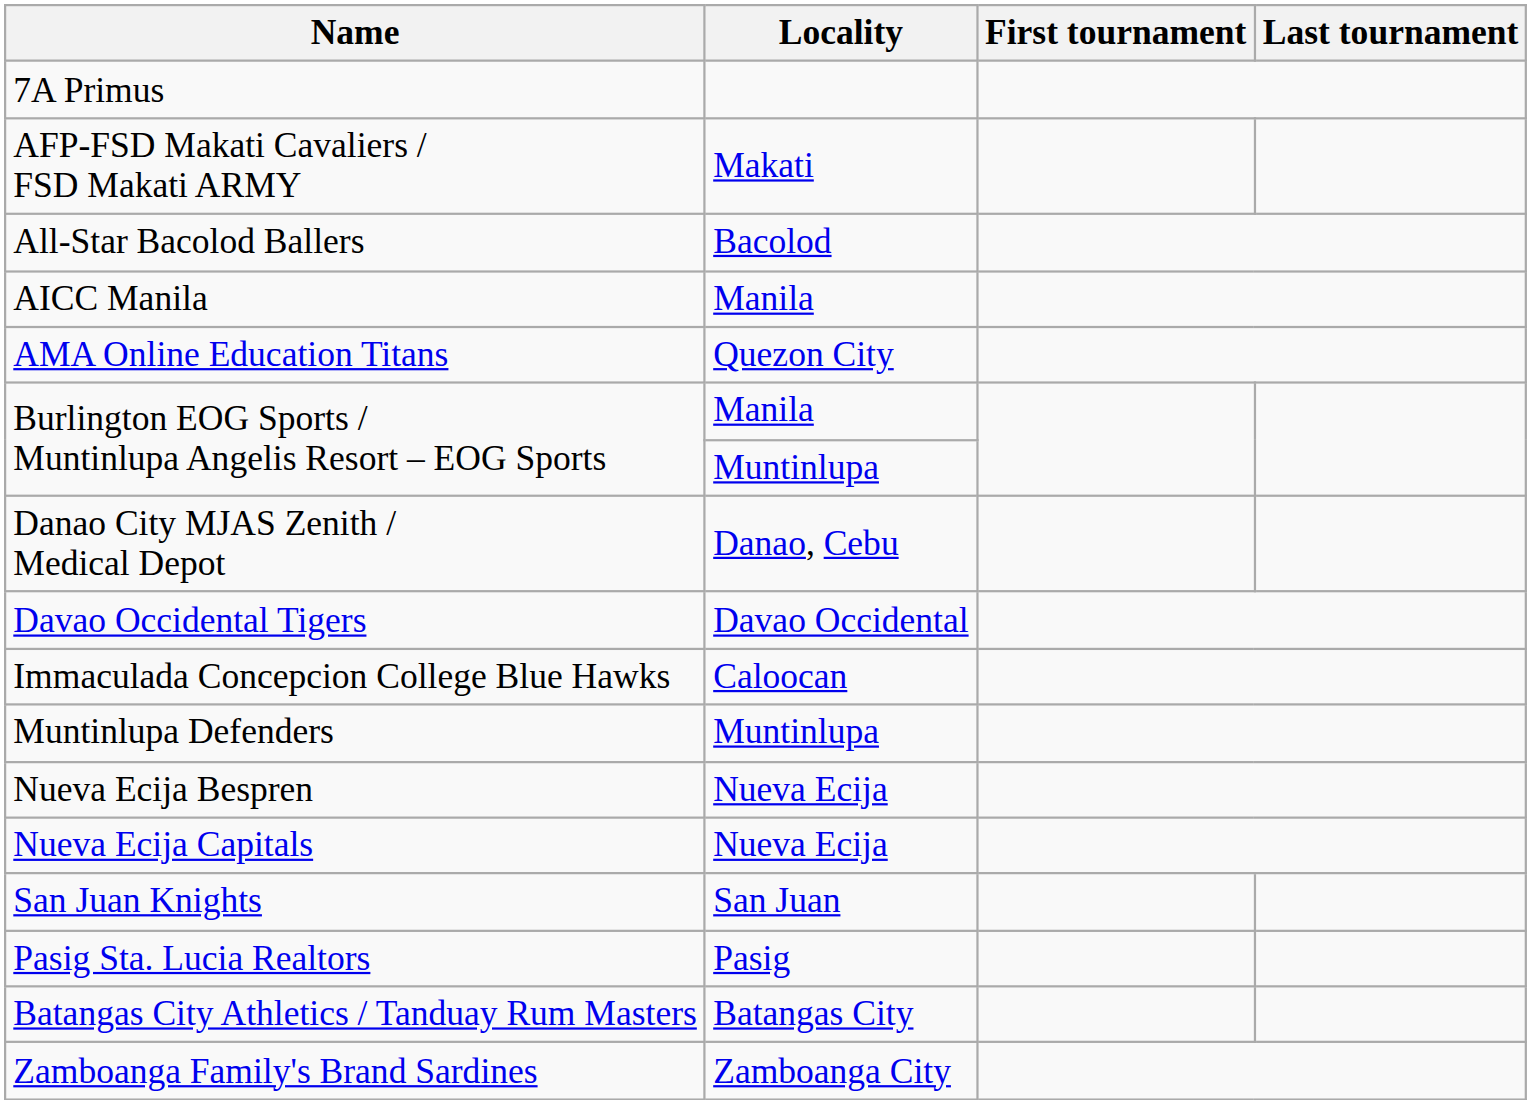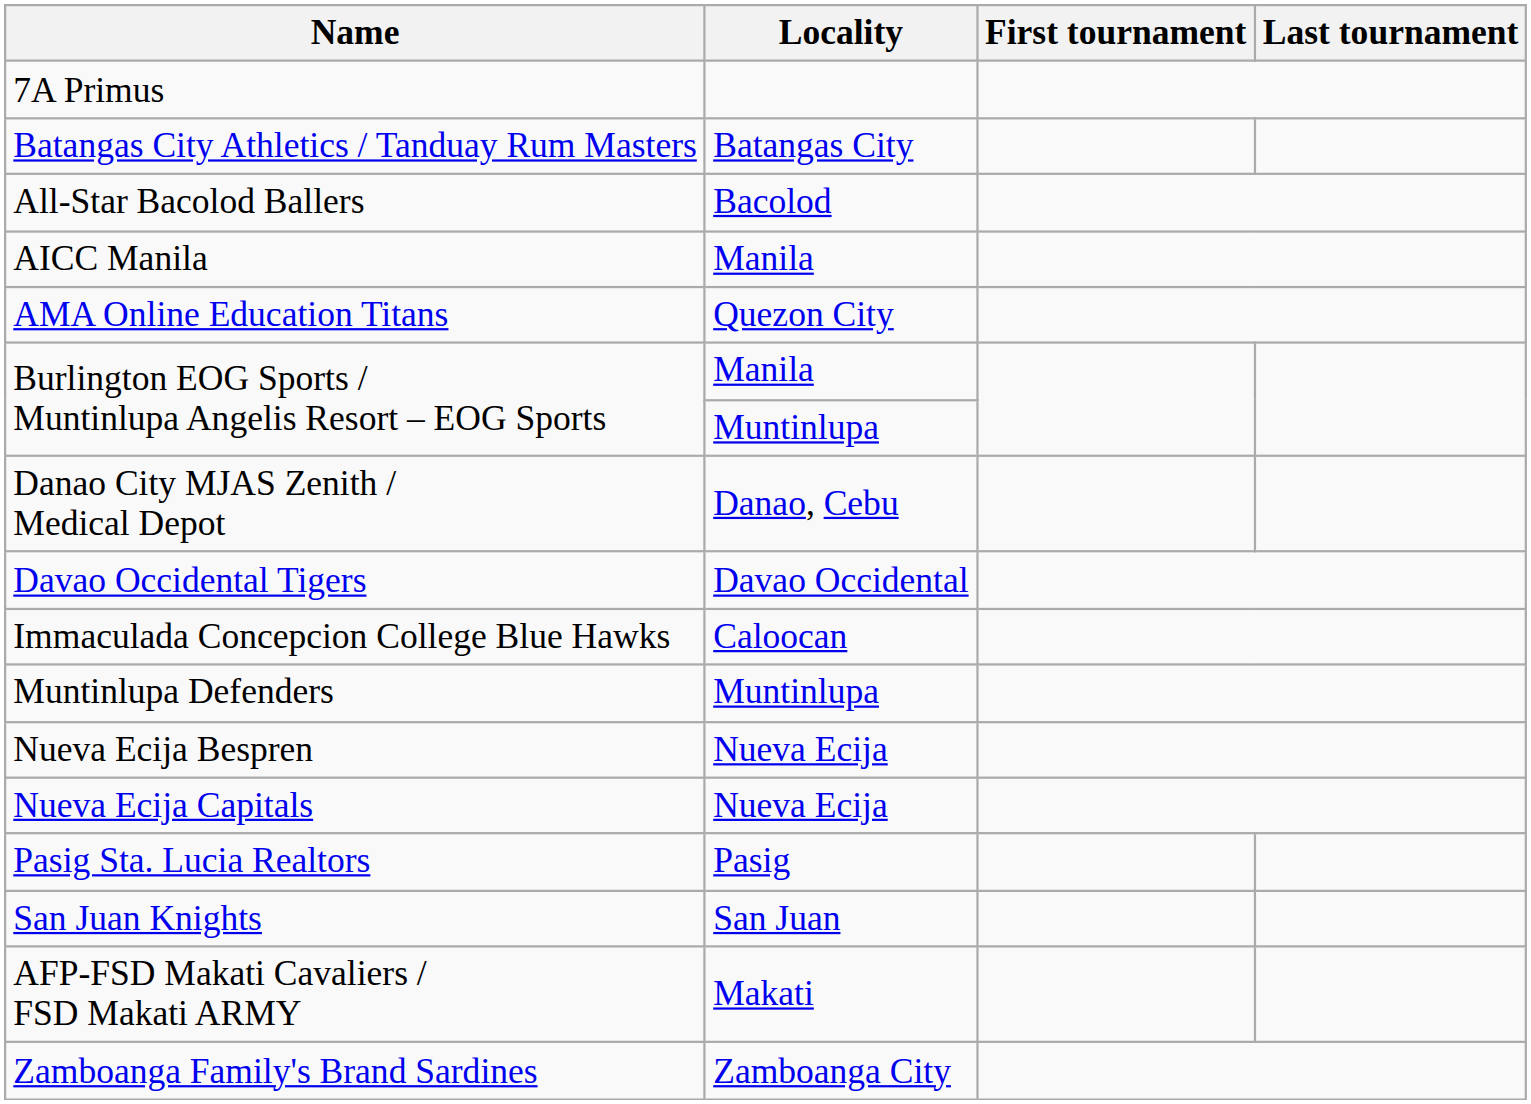rows swapped: AFP-FSD Makati Cavaliers / FSD Makati ARMY <-> Batangas City Athletics / Tanduay Rum Masters
rows swapped: Pasig Sta. Lucia Realtors <-> San Juan Knights
